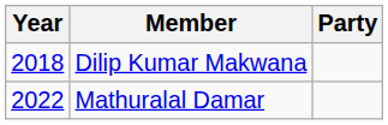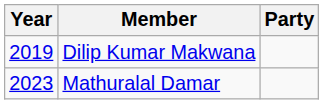Dilip Kumar Makwana | Year: 2018 -> 2019
Mathuralal Damar | Year: 2022 -> 2023
